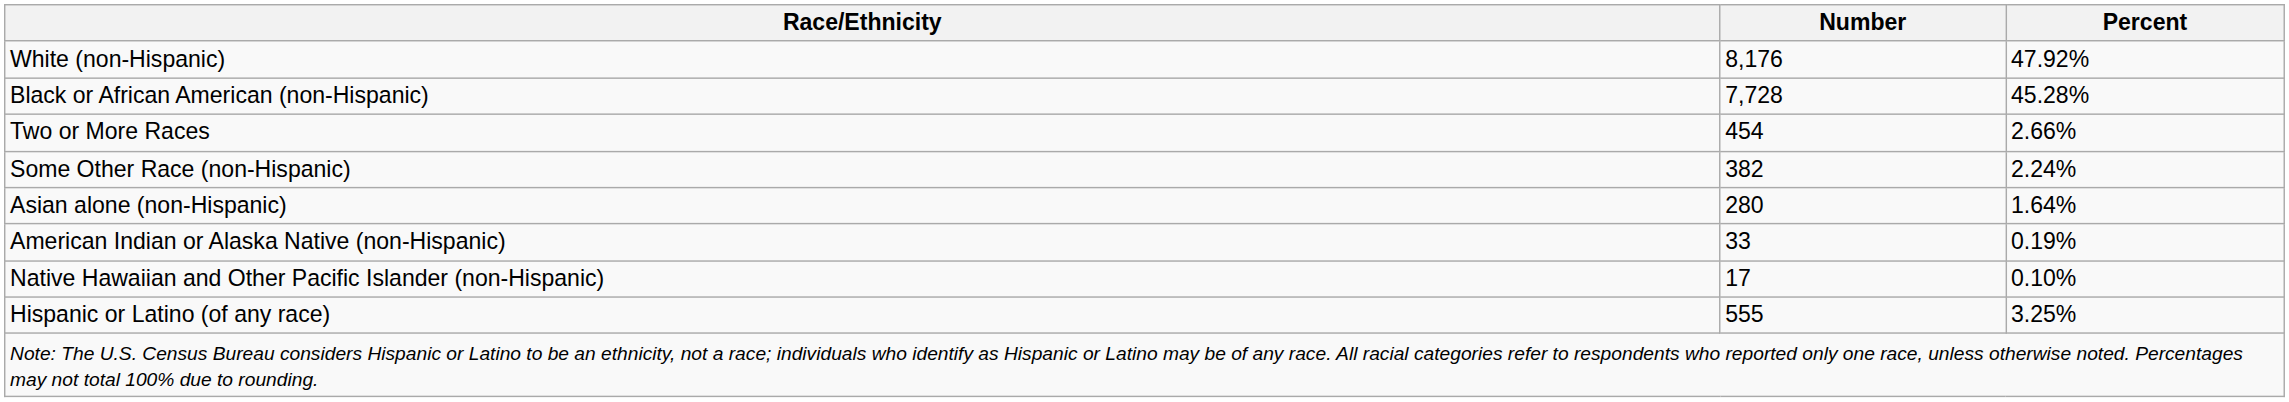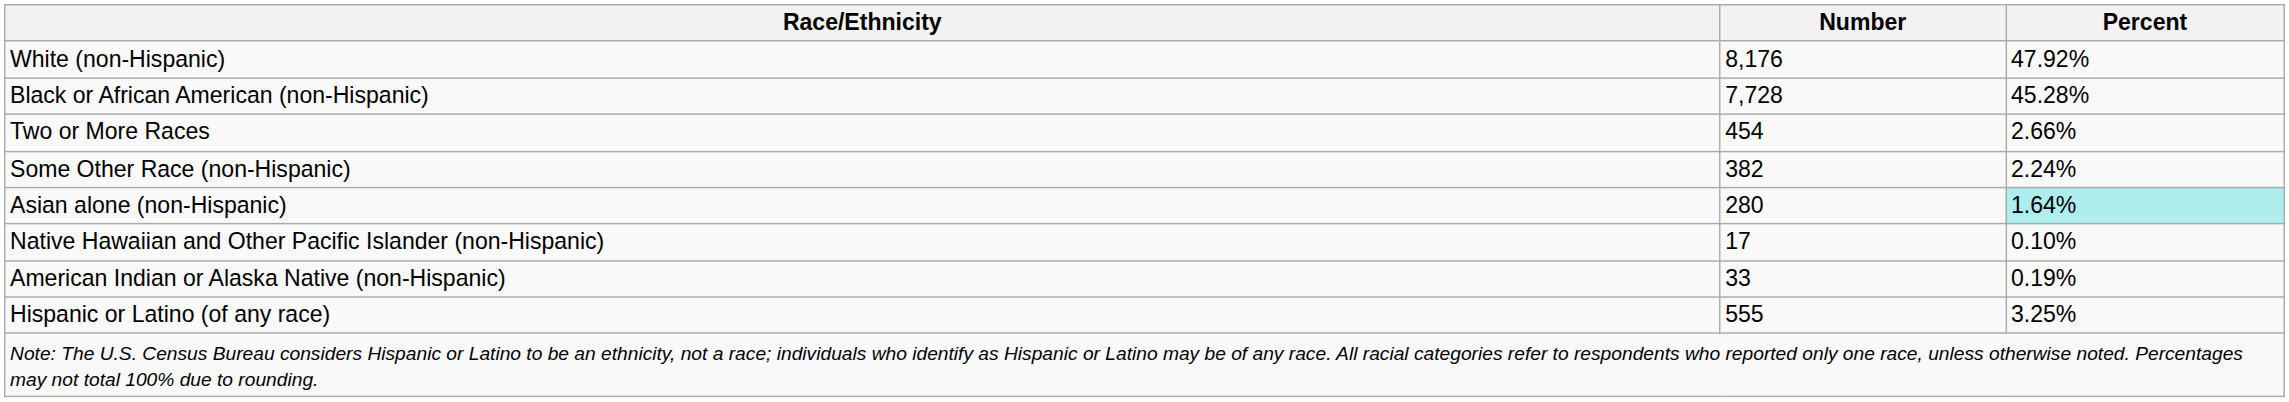Asian alone (non-Hispanic) | Percent: no background -> paleturquoise background
rows swapped: American Indian or Alaska Native (non-Hispanic) <-> Native Hawaiian and Other Pacific Islander (non-Hispanic)
